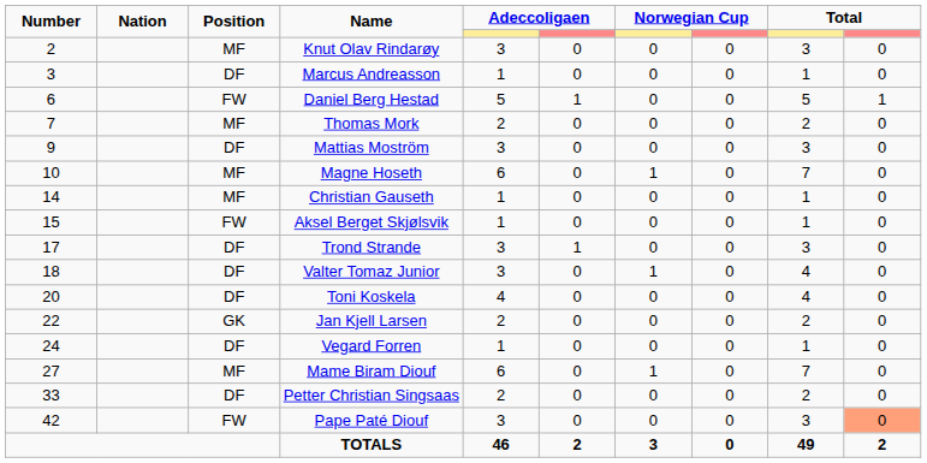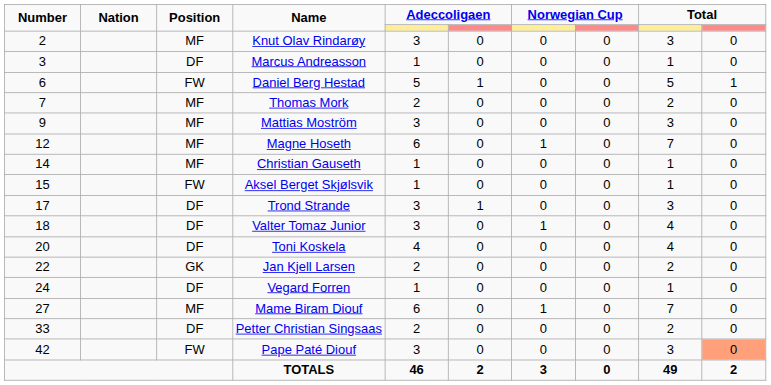Mattias Moström | Position: DF -> MF
Magne Hoseth | Number: 10 -> 12
